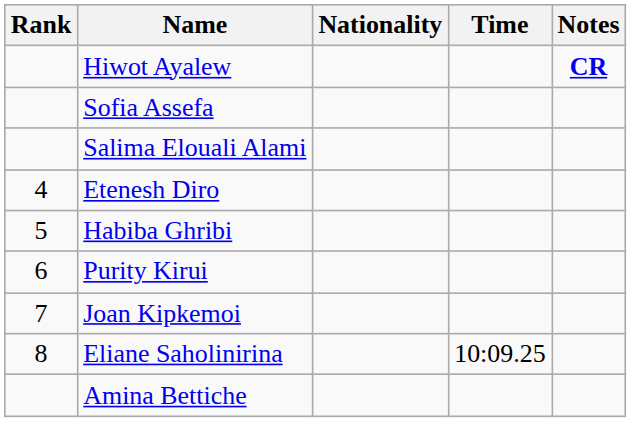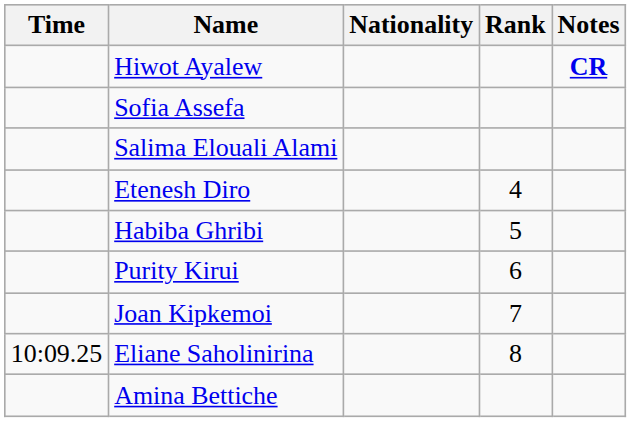columns swapped: Rank <-> Time
